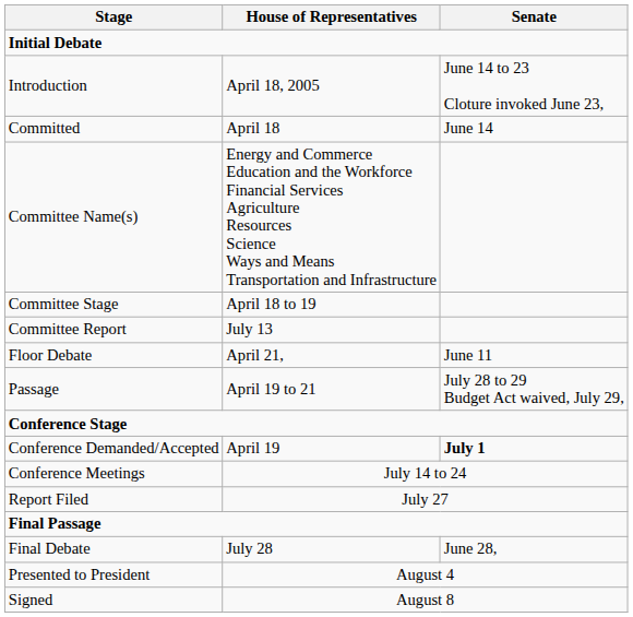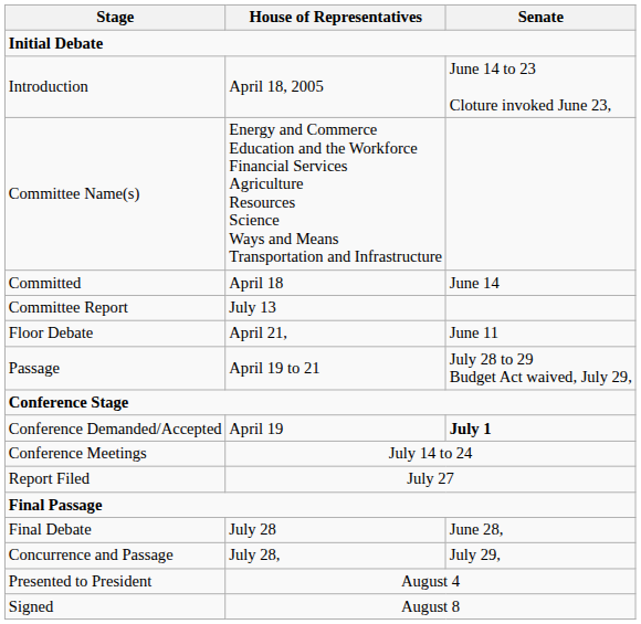rows swapped: Committed <-> Committee Name(s)
- row: Committee Stage | April 18 to 19
+ row: Concurrence and Passage | July 28, | July 29,
